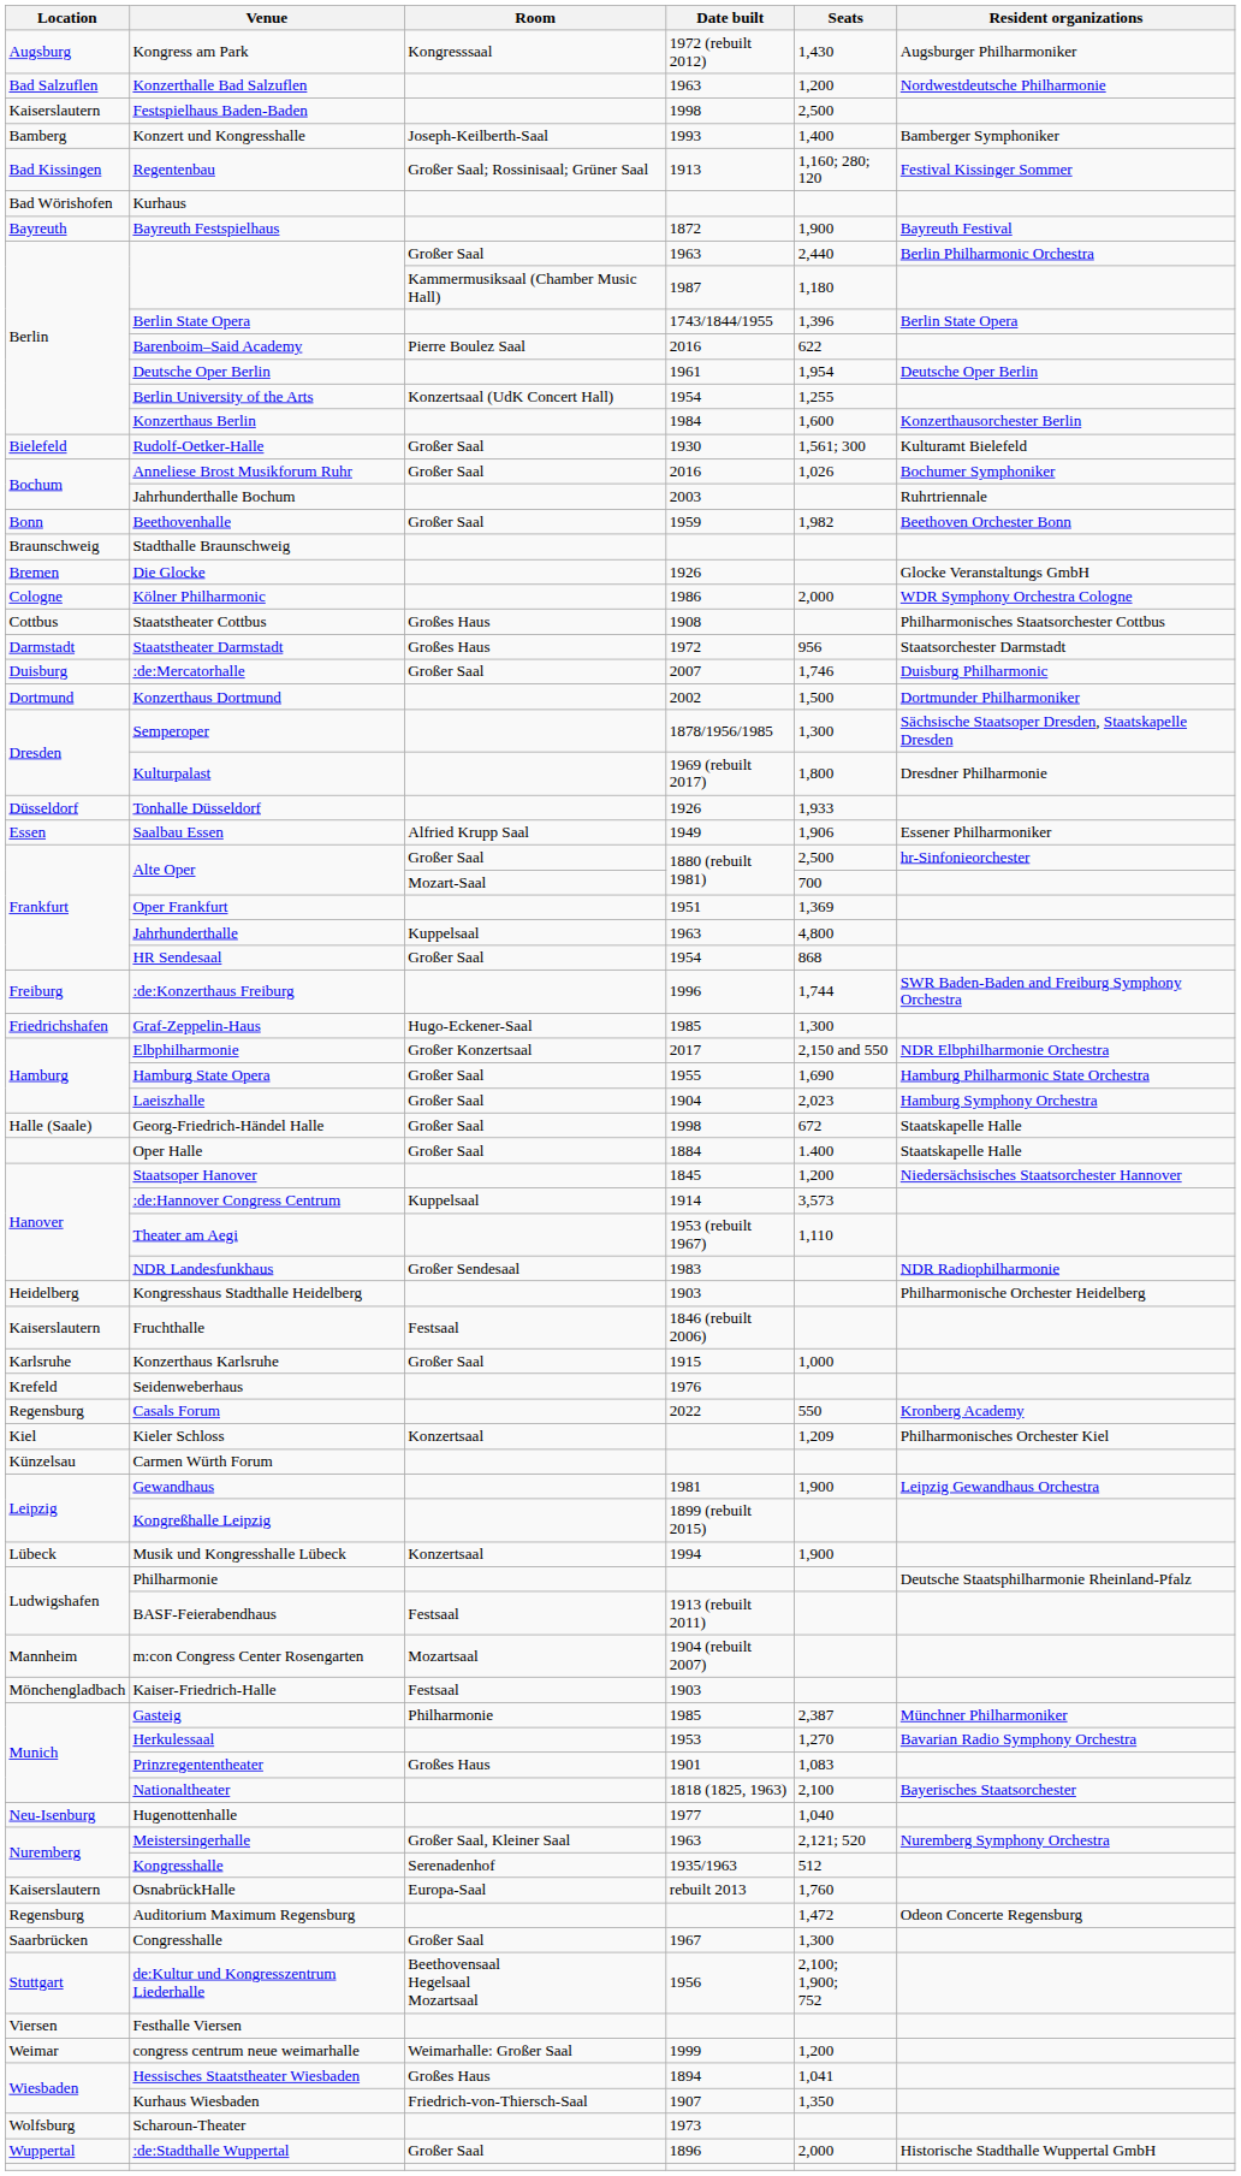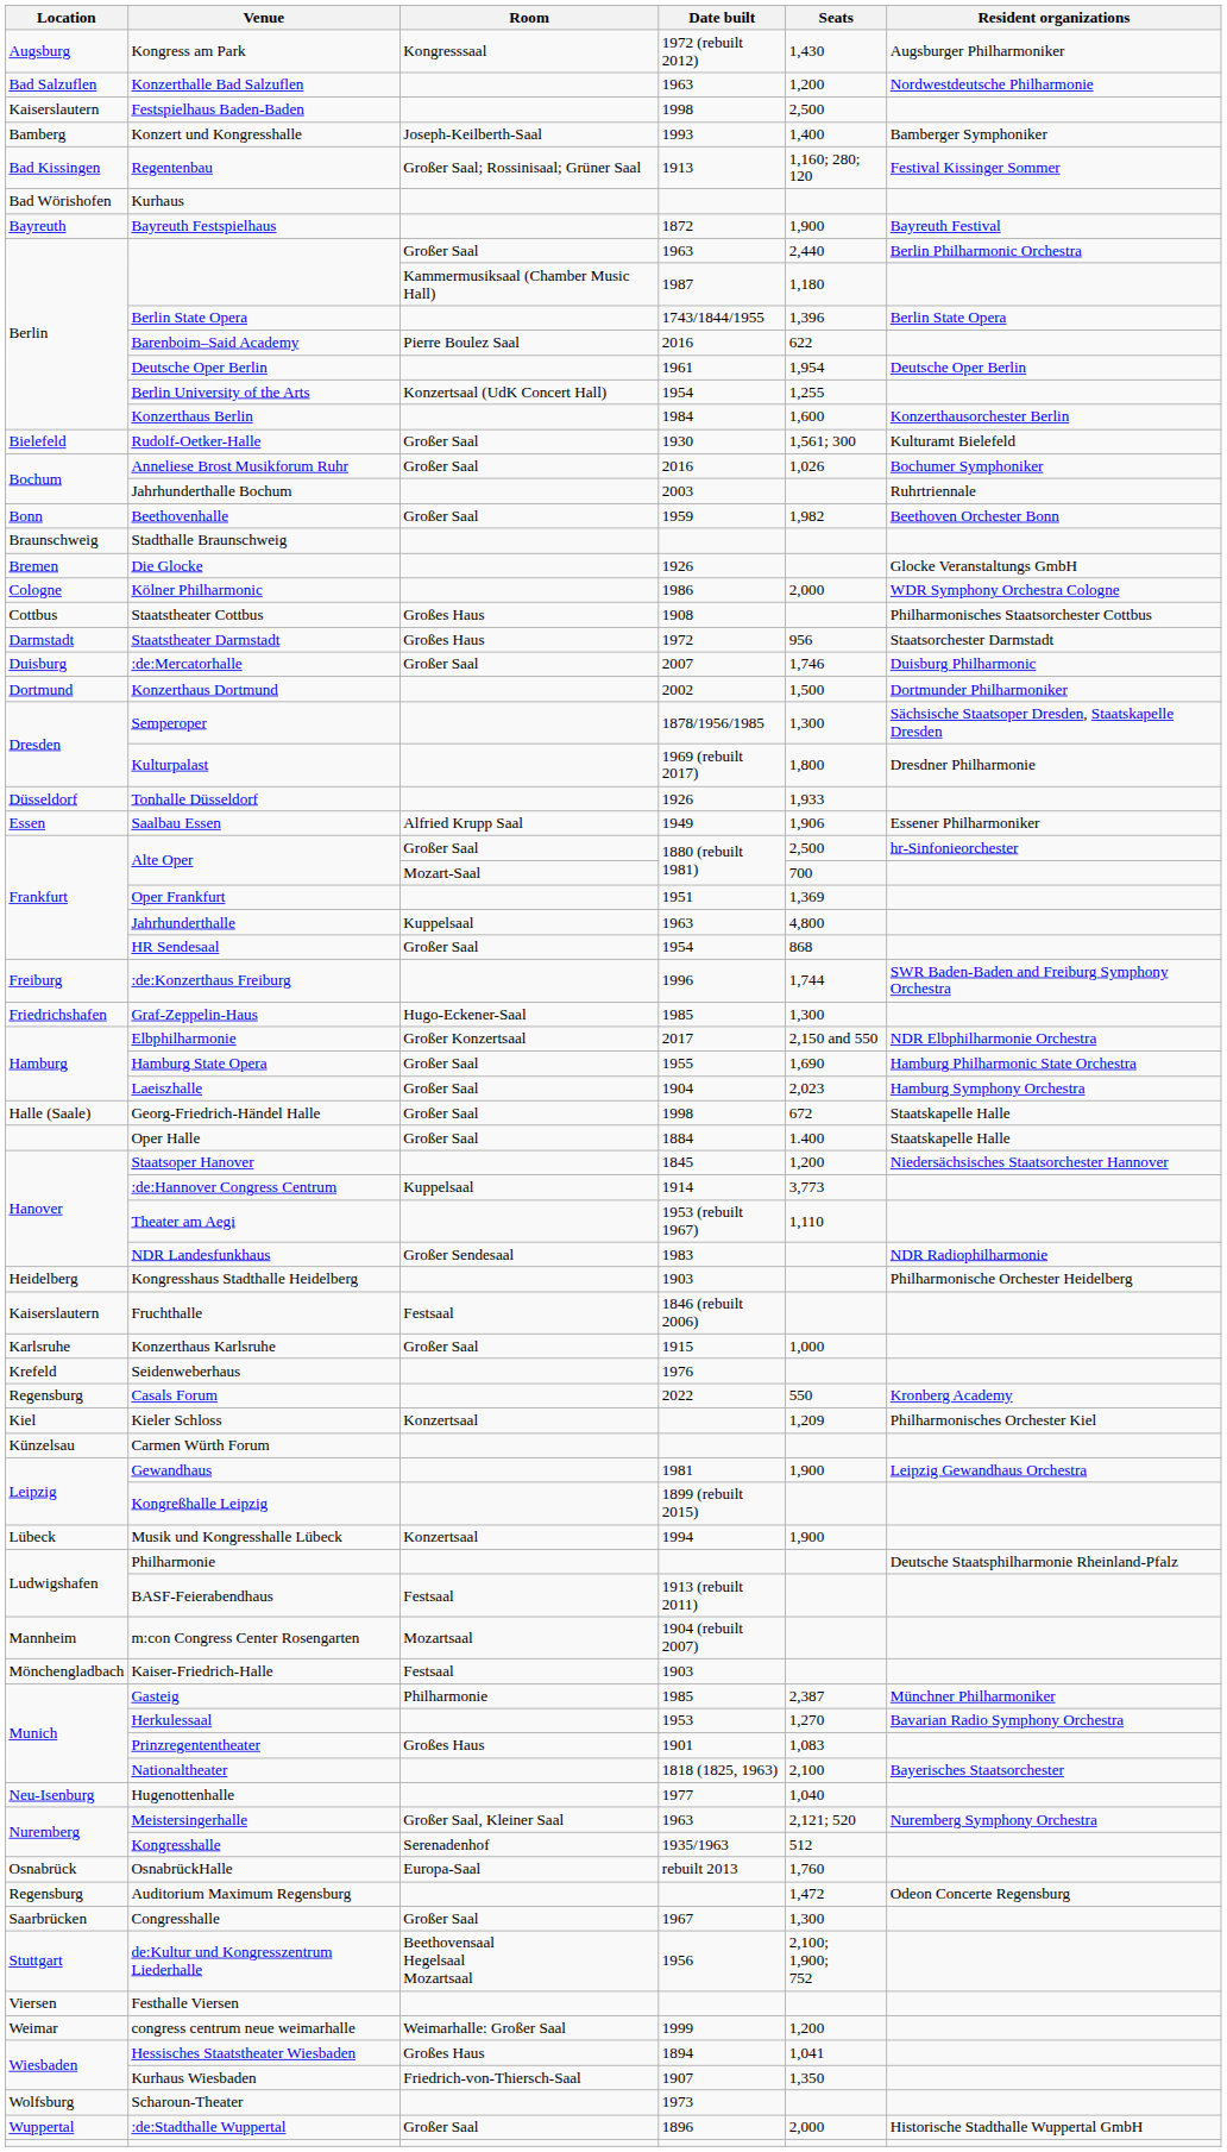:de:Hannover Congress Centrum | Seats: 3,573 -> 3,773
OsnabrückHalle | Location: Kaiserslautern -> Osnabrück
